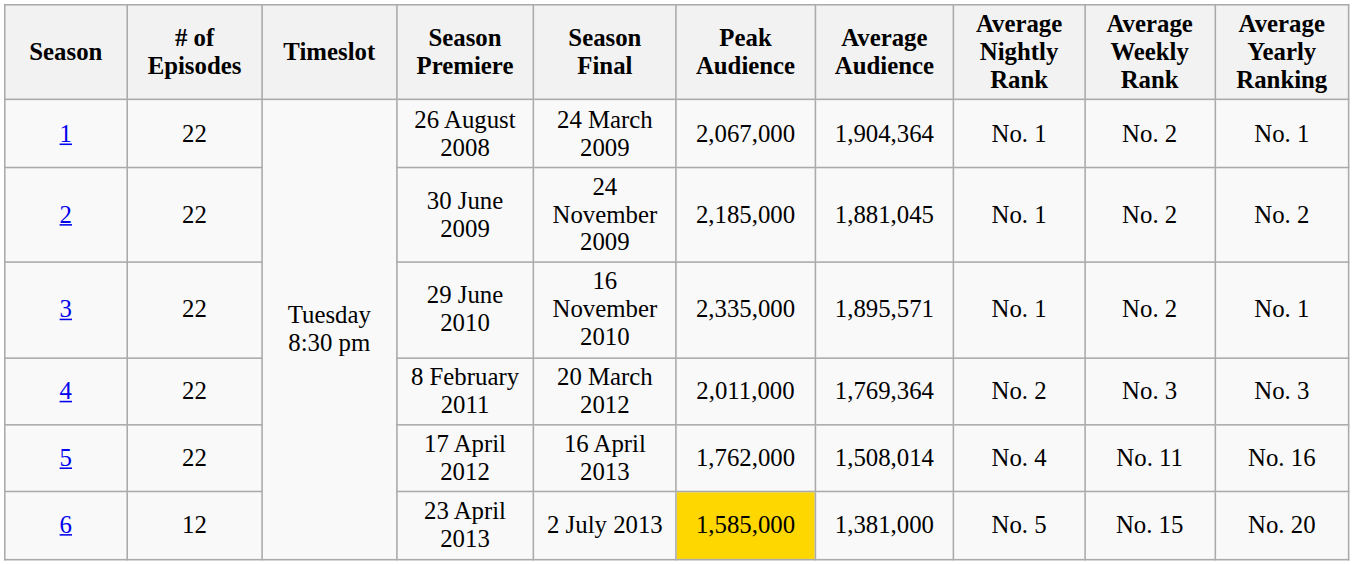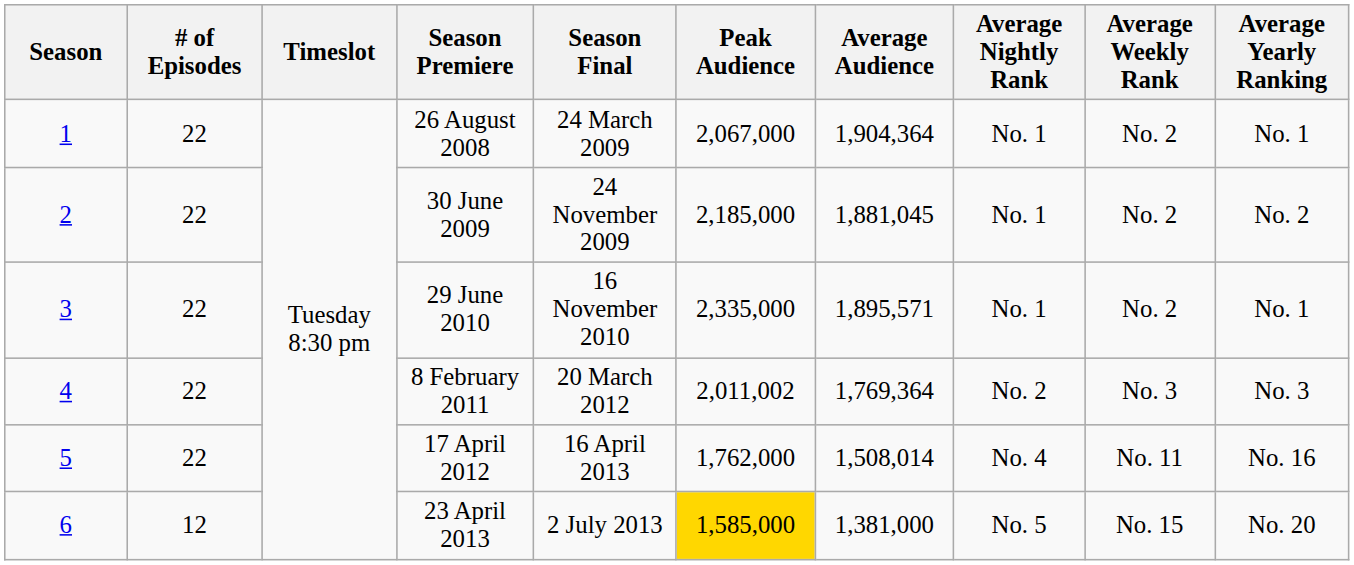8 February 2011 | Peak Audience: 2,011,000 -> 2,011,002
